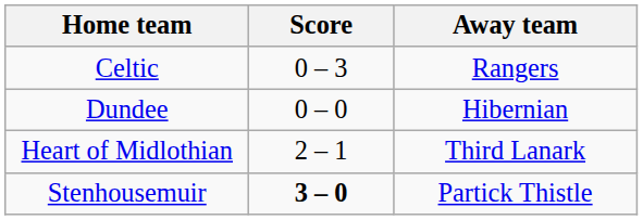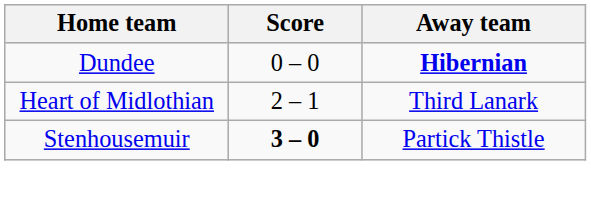- row: Celtic | 0 – 3 | Rangers
Dundee | Away team: normal -> bold
